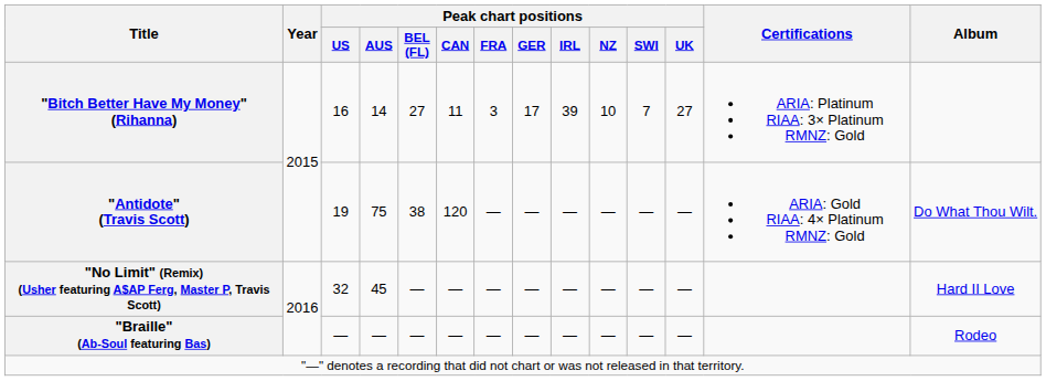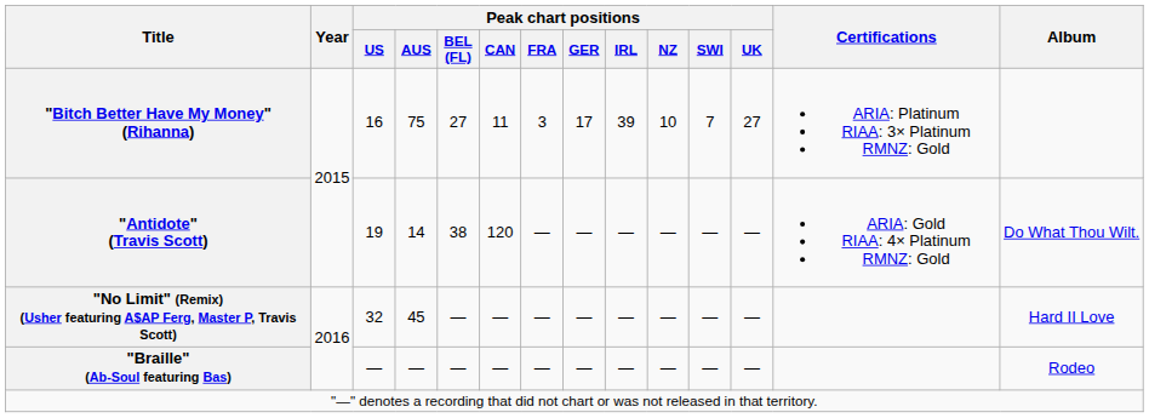"Bitch Better Have My Money" (Rihanna) | Peak chart positions / AUS: 14 -> 75
"Antidote" (Travis Scott) | Peak chart positions / AUS: 75 -> 14
